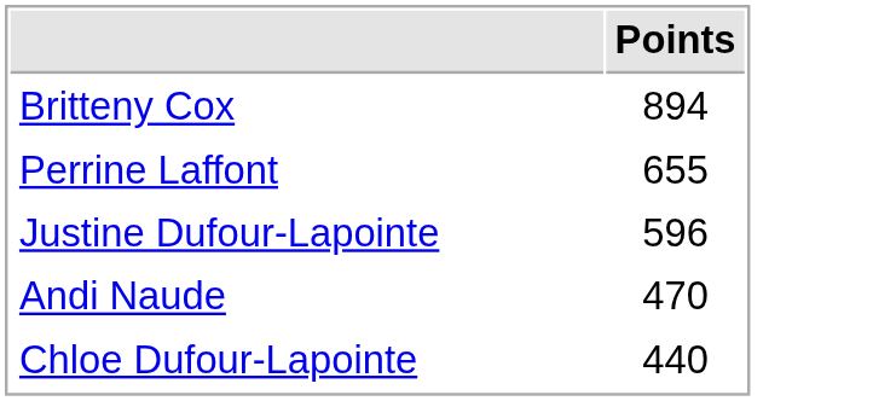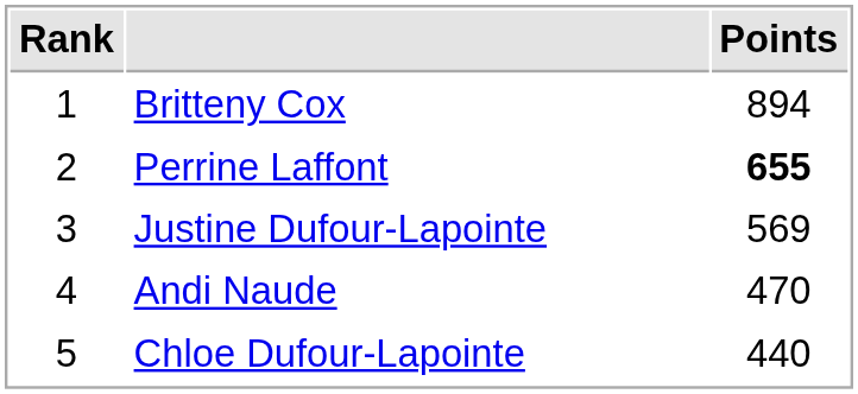+ column: Rank | 1 | 2 | 3 | 4 | 5
Perrine Laffont | Points: normal -> bold
Justine Dufour-Lapointe | Points: 596 -> 569
